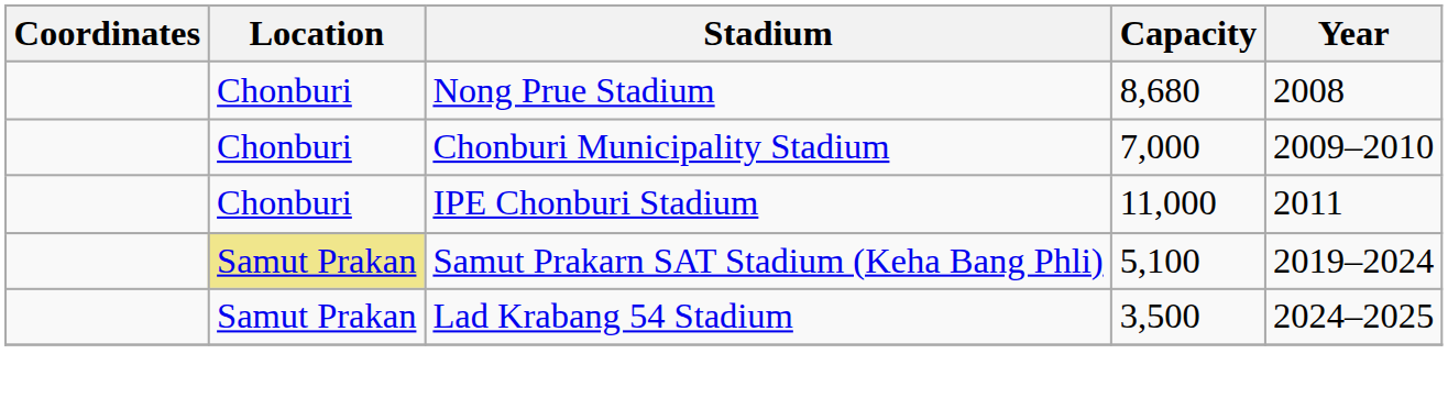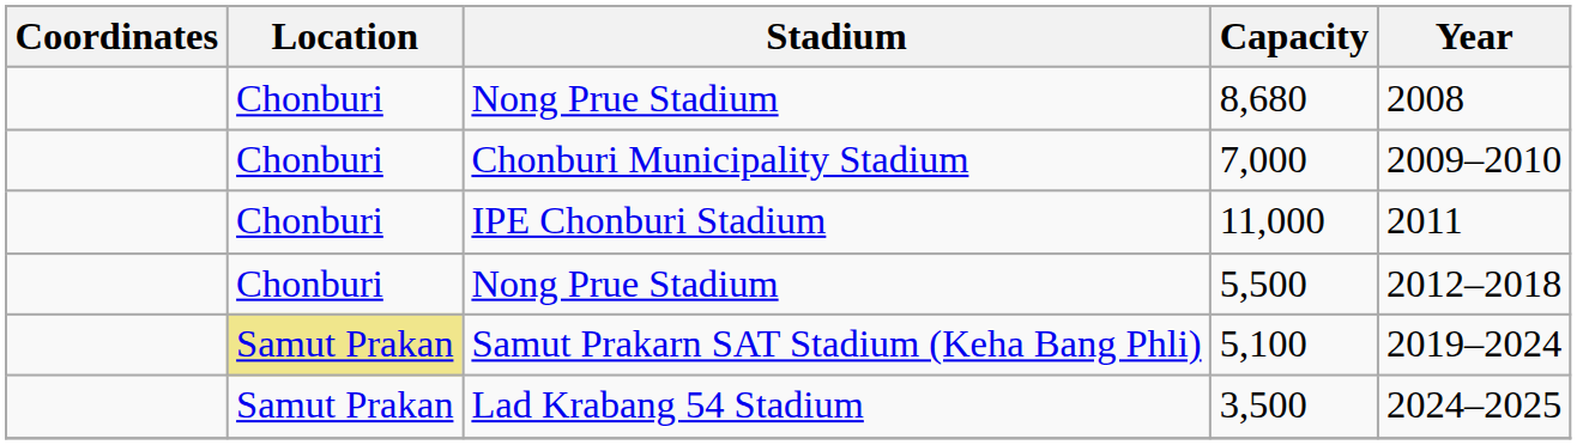+ row: Chonburi | Nong Prue Stadium | 5,500 | 2012–2018
